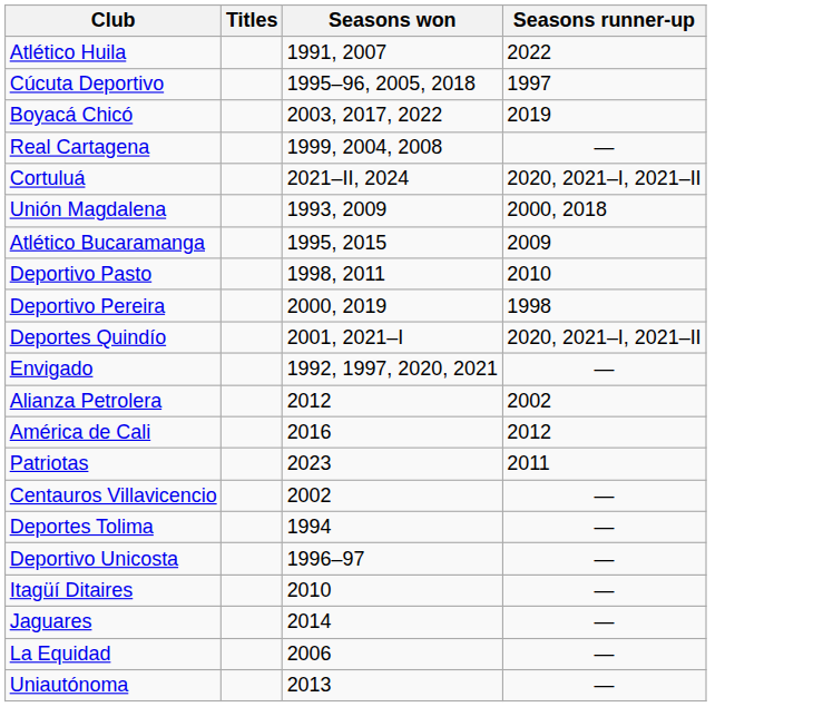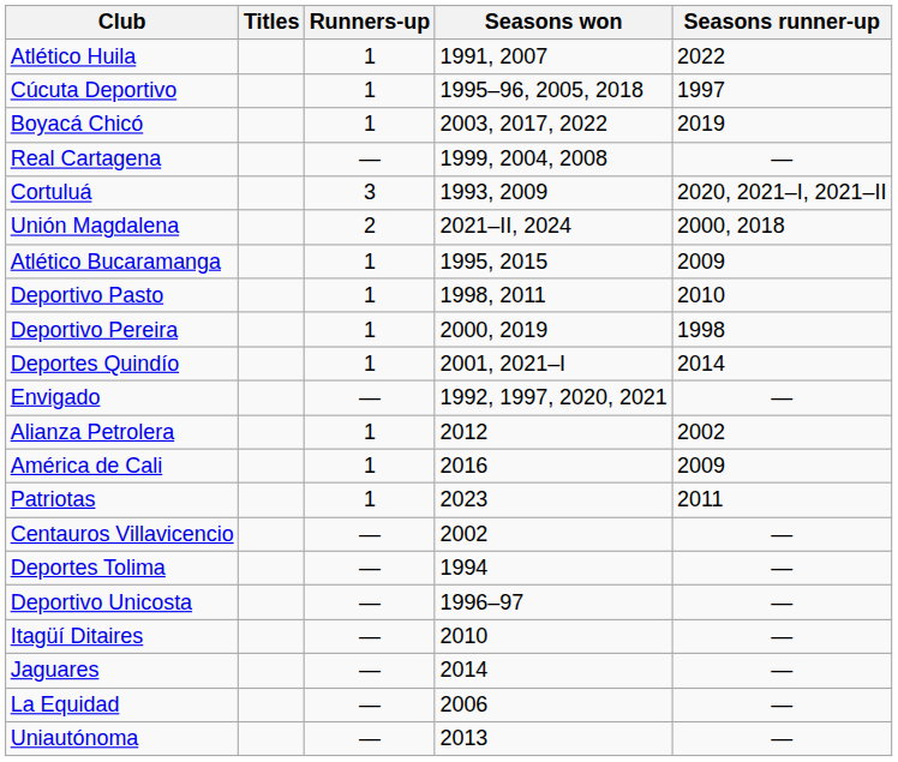+ column: Runners-up | 1 | 1 | 1 | — | 3 | 2 | 1 | 1 | 1 | 1 | — | 1 | 1 | 1 | — | — | — | — | — | — | —
Cortuluá | Seasons won: 2021–II, 2024 -> 1993, 2009
Unión Magdalena | Seasons won: 1993, 2009 -> 2021–II, 2024
Deportes Quindío | Seasons runner-up: 2020, 2021–I, 2021–II -> 2014
América de Cali | Seasons runner-up: 2012 -> 2009
